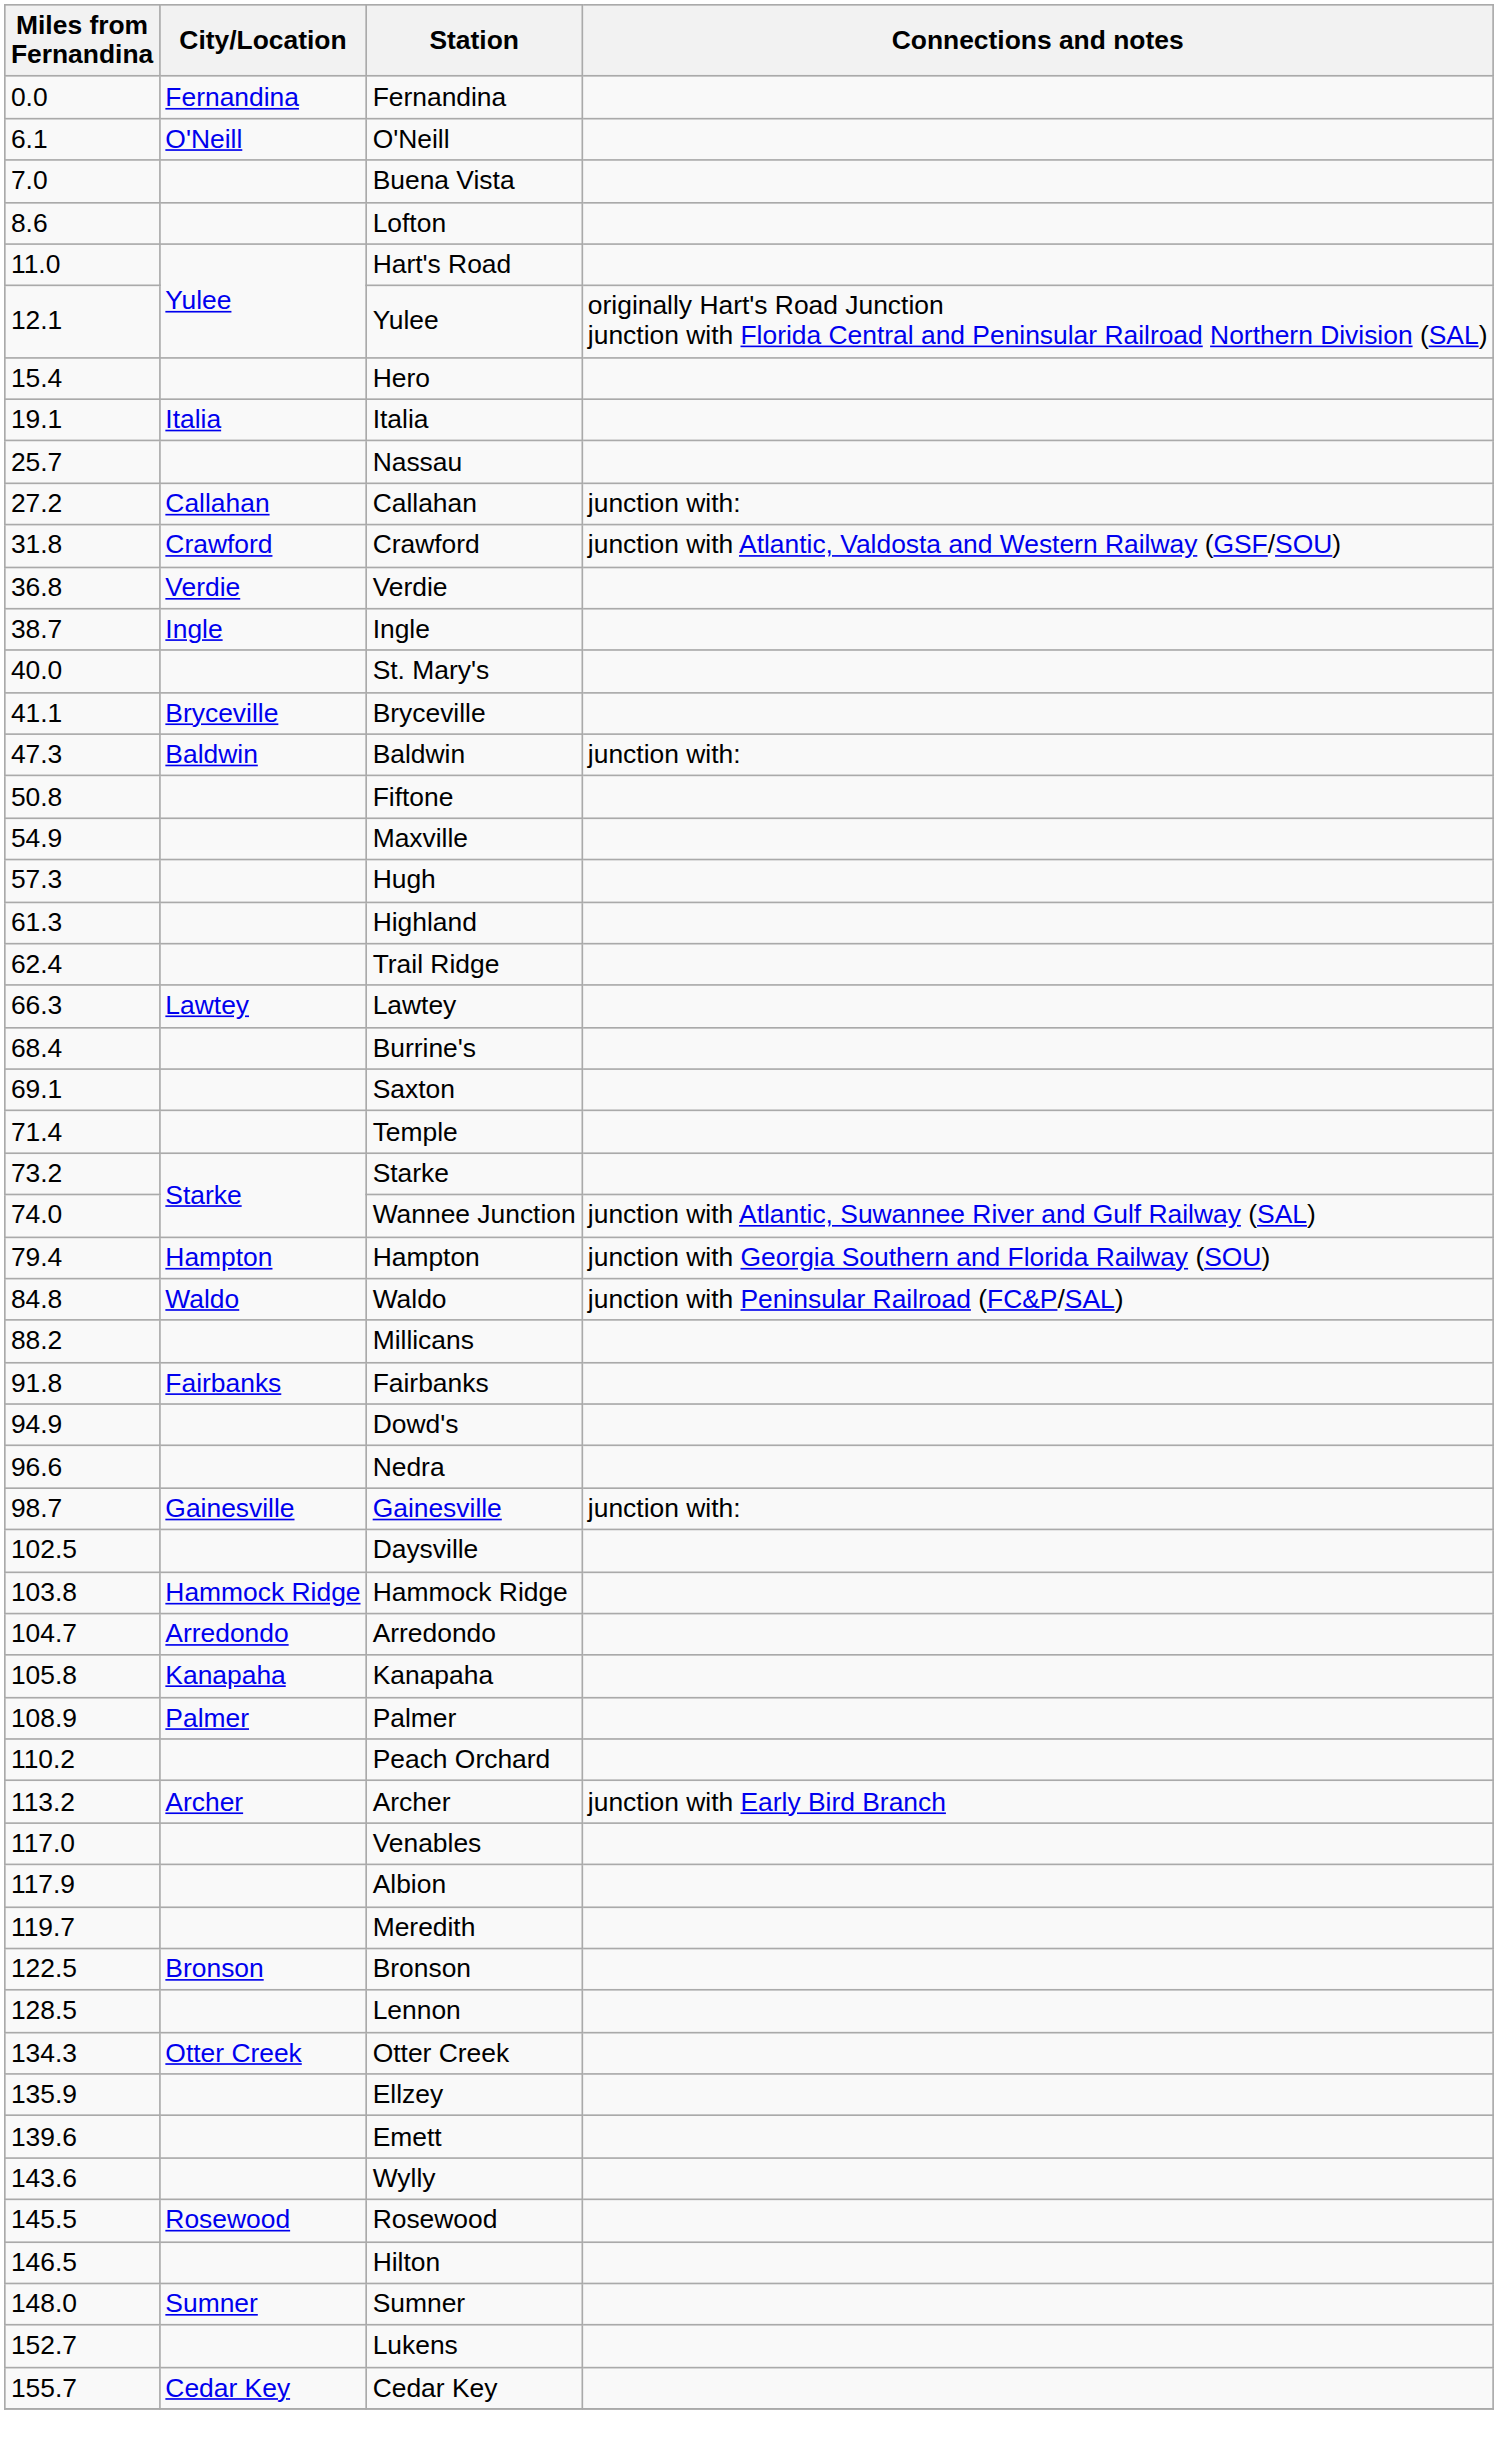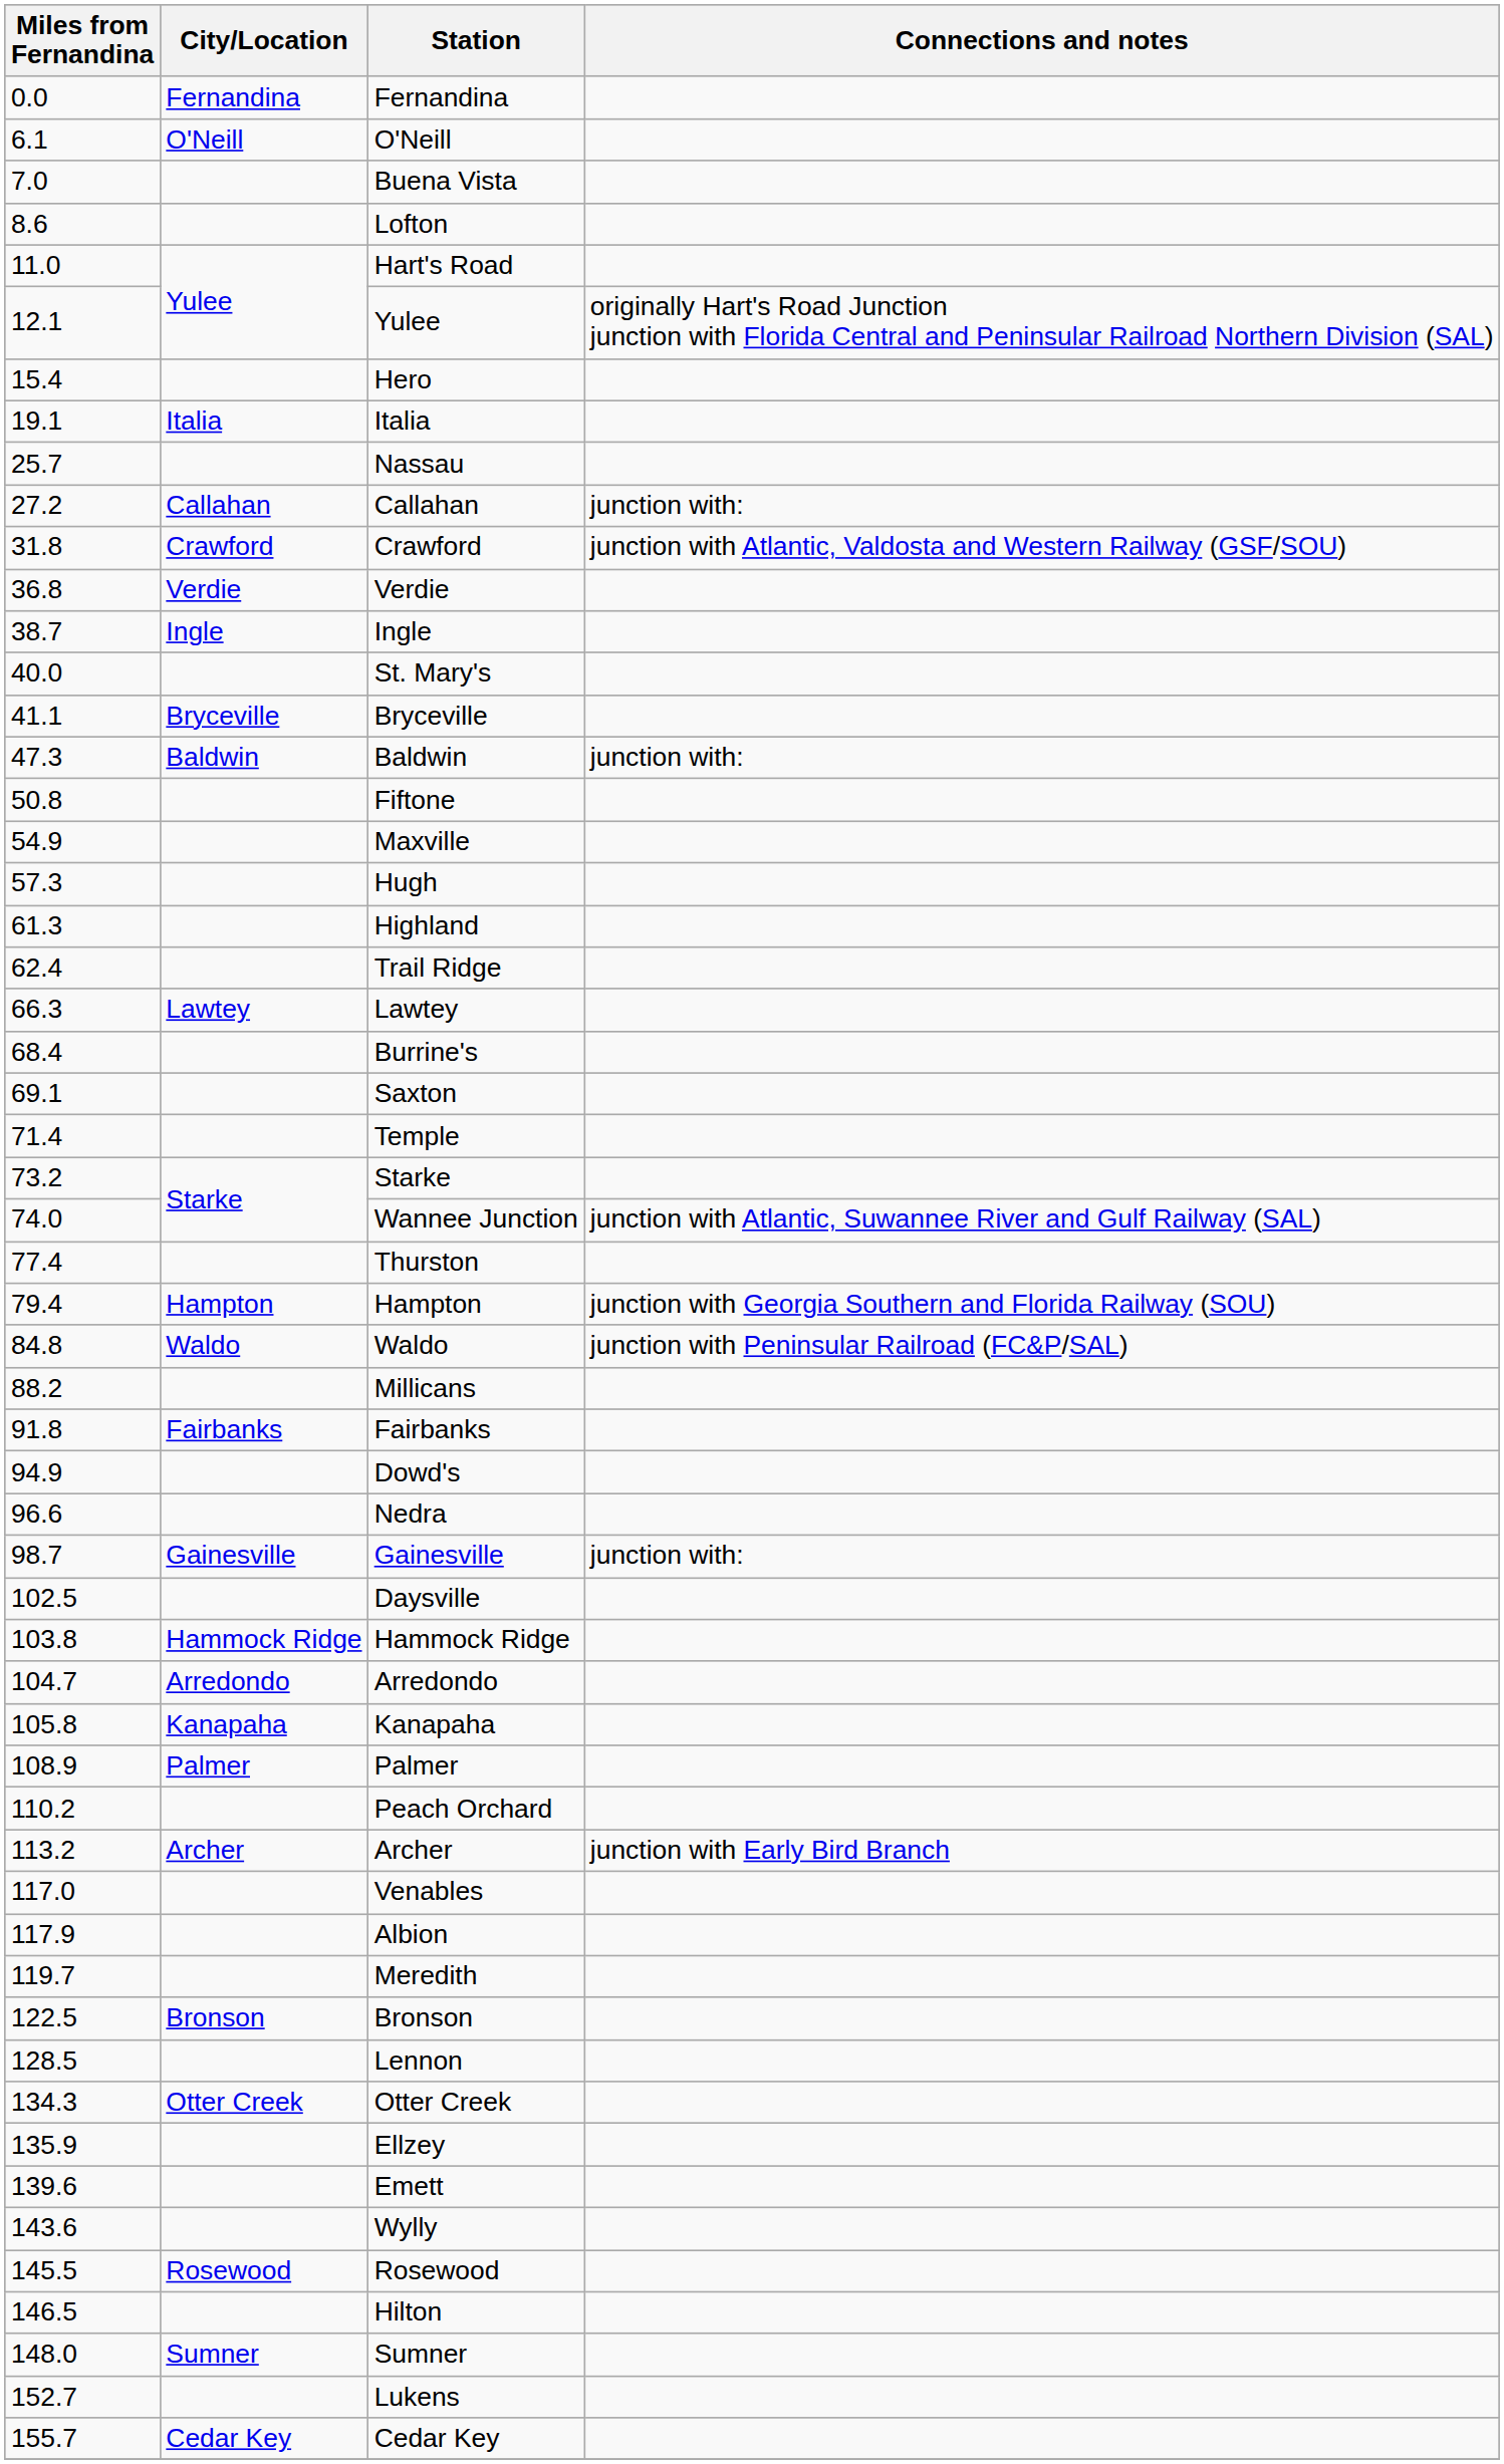+ row: 77.4 | Thurston
